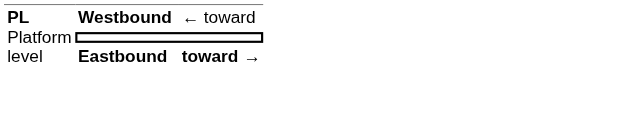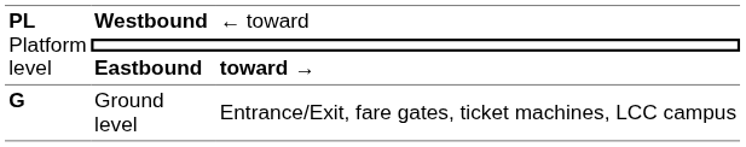+ row: G | Ground level | Entrance/Exit, fare gates, ticket machines, LCC campus
